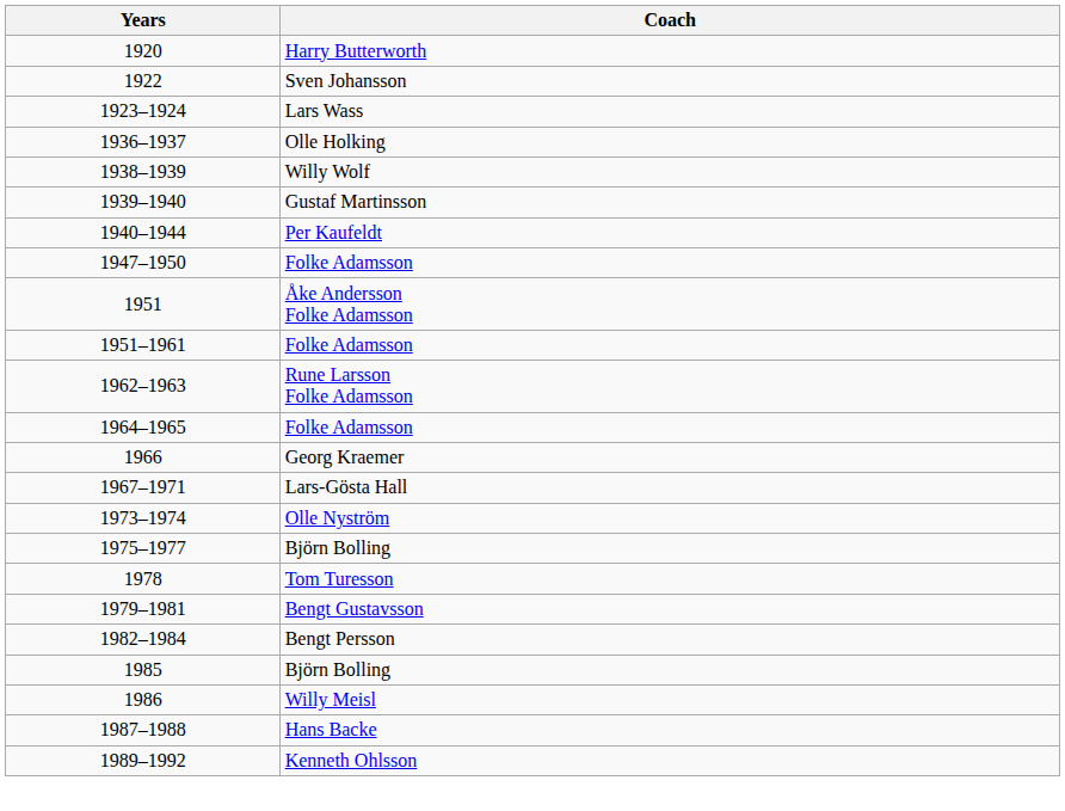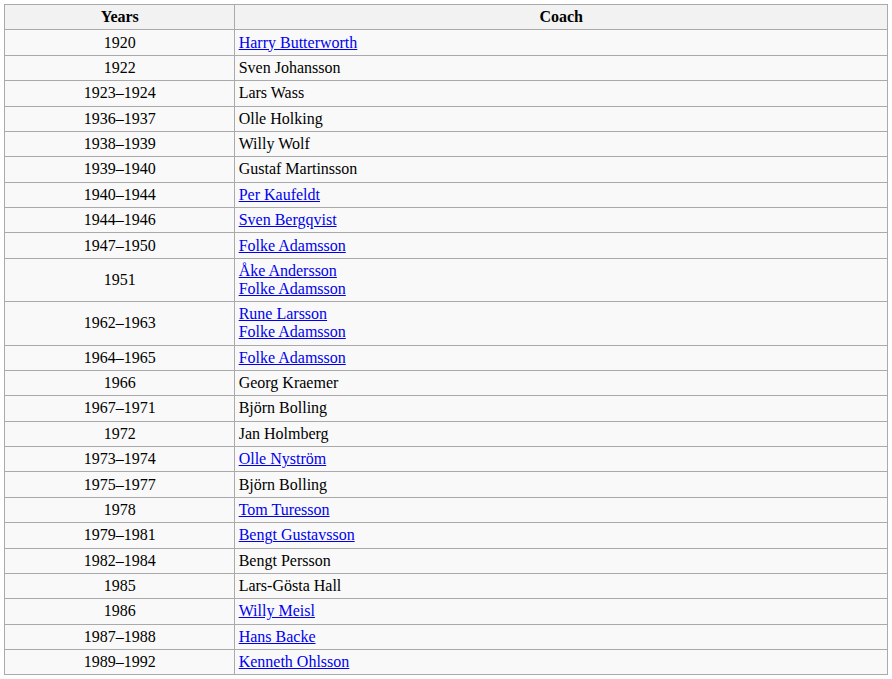+ row: 1944–1946 | Sven Bergqvist
- row: 1951–1961 | Folke Adamsson
1967–1971 | Coach: Lars-Gösta Hall -> Björn Bolling
+ row: 1972 | Jan Holmberg
1985 | Coach: Björn Bolling -> Lars-Gösta Hall
